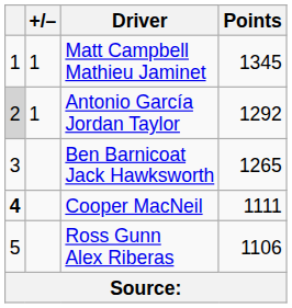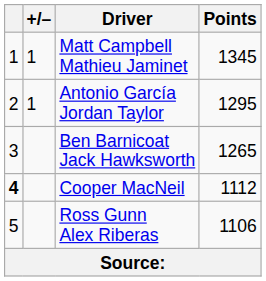Antonio García Jordan Taylor | column 1: lightgrey background -> no background
Antonio García Jordan Taylor | Points: 1292 -> 1295
Cooper MacNeil | Points: 1111 -> 1112
